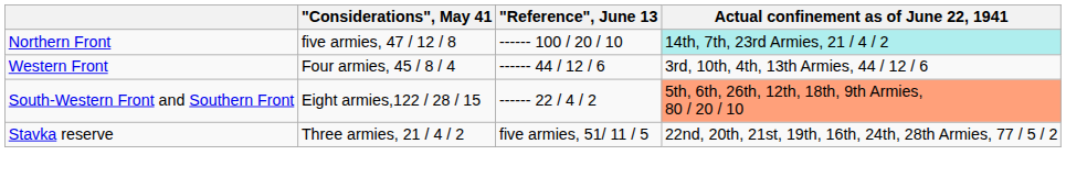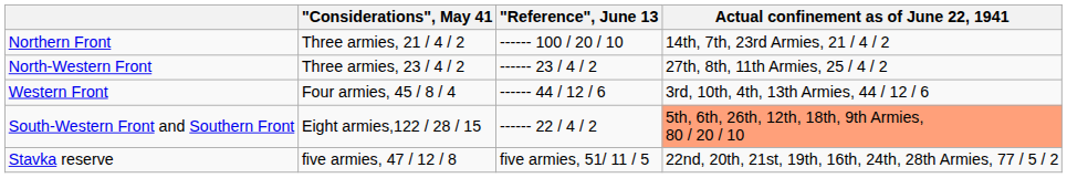Northern Front | "Considerations", May 41: five armies, 47 / 12 / 8 -> Three armies, 21 / 4 / 2
Northern Front | Actual confinement as of June 22, 1941: paleturquoise background -> no background
+ row: North-Western Front | Three armies, 23 / 4 / 2 | ------ 23 / 4 / 2 | 27th, 8th, 11th Armies, 25 / 4 / 2
Stavka reserve | "Considerations", May 41: Three armies, 21 / 4 / 2 -> five armies, 47 / 12 / 8
